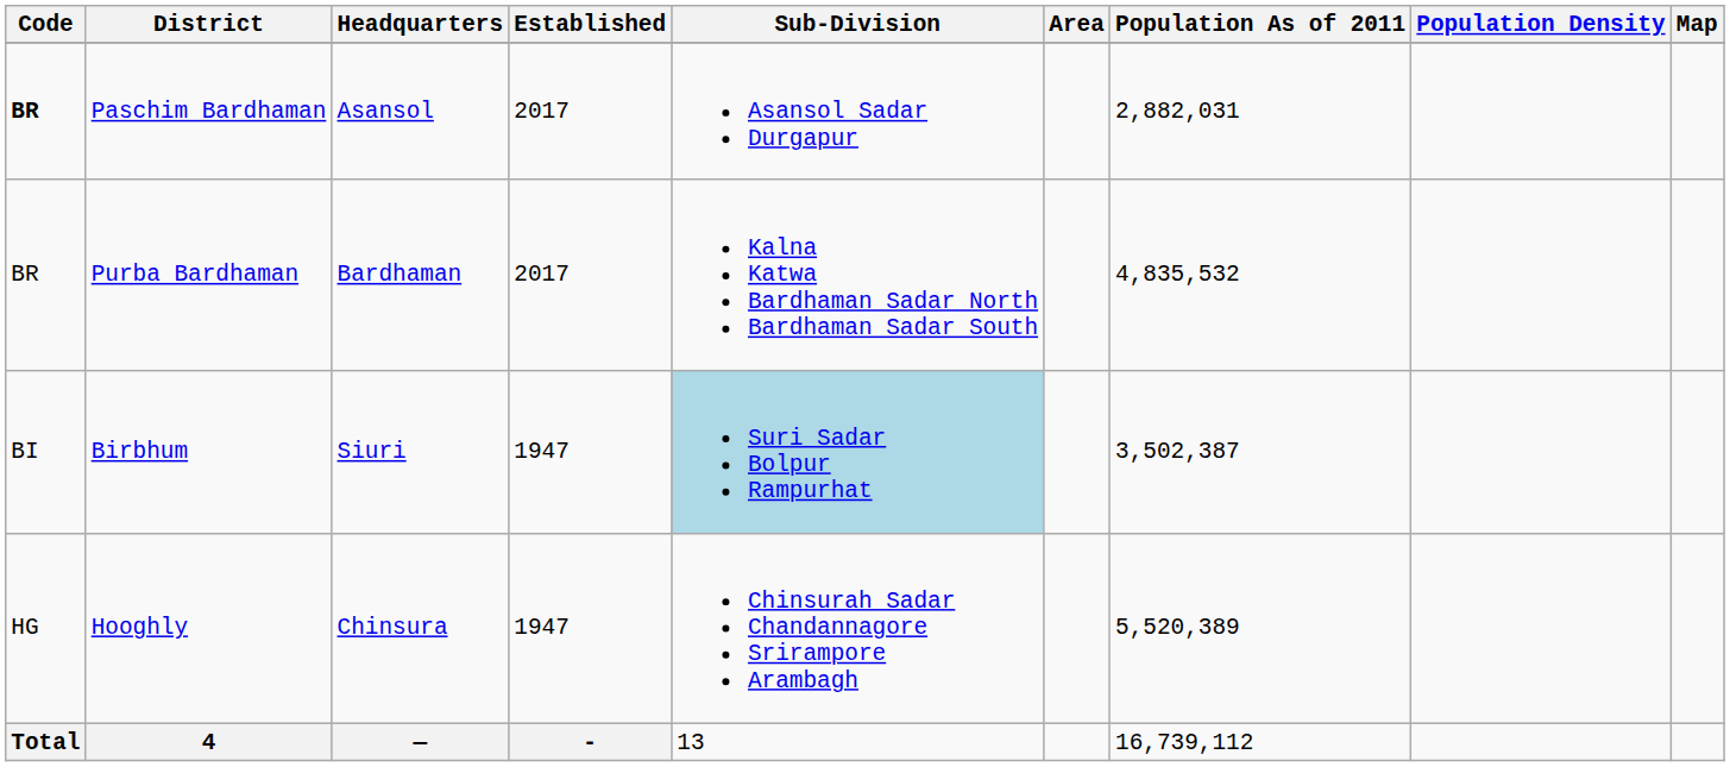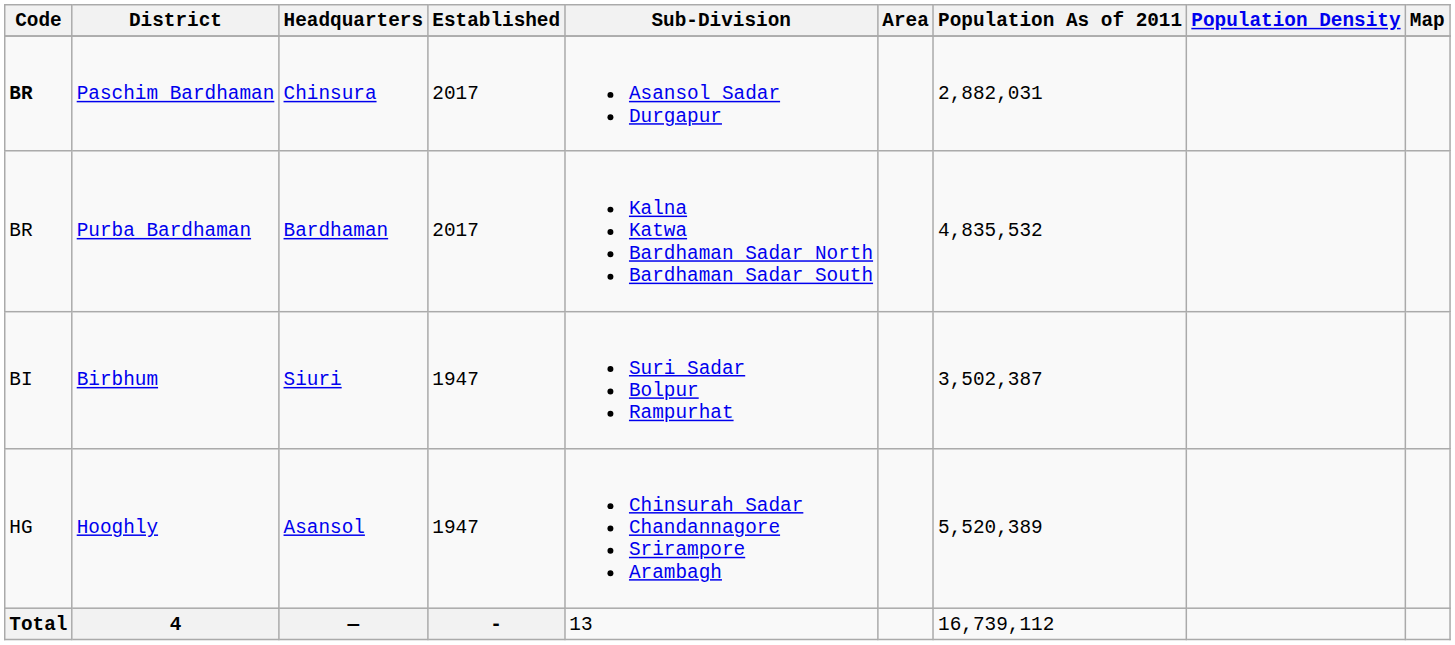Paschim Bardhaman | Headquarters: Asansol -> Chinsura
Birbhum | Sub-Division: lightblue background -> no background
Hooghly | Headquarters: Chinsura -> Asansol
